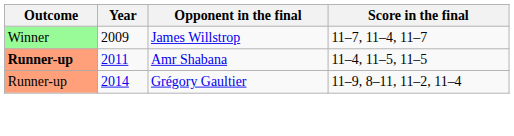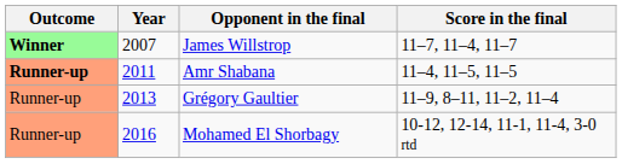James Willstrop | Outcome: normal -> bold
James Willstrop | Year: 2009 -> 2007
Grégory Gaultier | Year: 2014 -> 2013
+ row: Runner-up | 2016 | Mohamed El Shorbagy | 10-12, 12-14, 11-1, 11-4, 3-0 rtd
